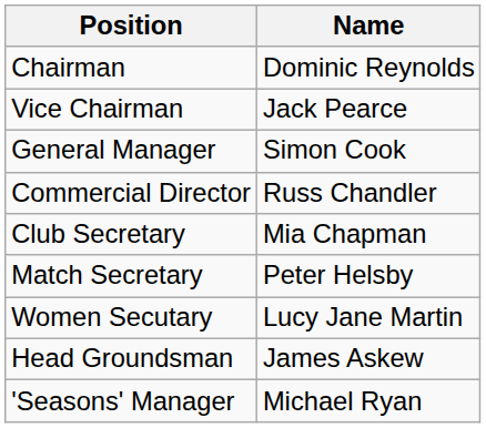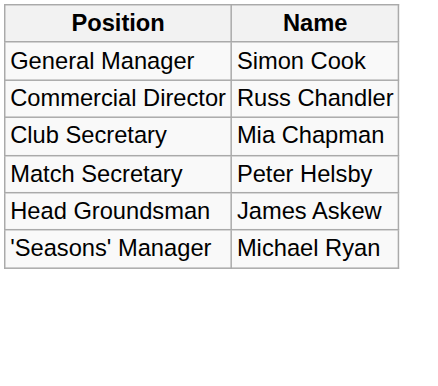- row: Chairman | Dominic Reynolds
- row: Vice Chairman | Jack Pearce
- row: Women Secutary | Lucy Jane Martin
